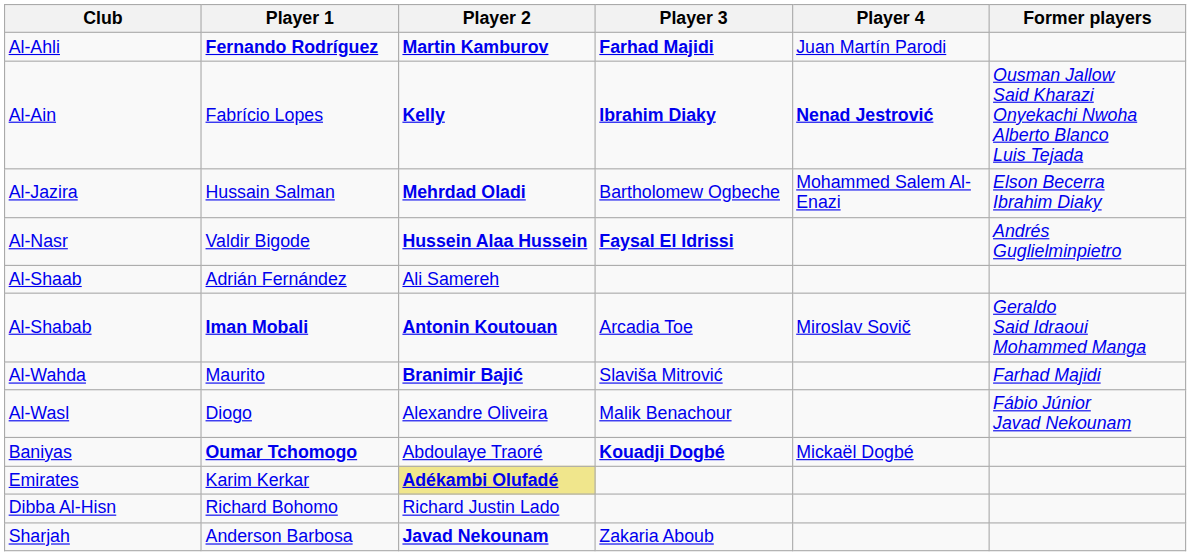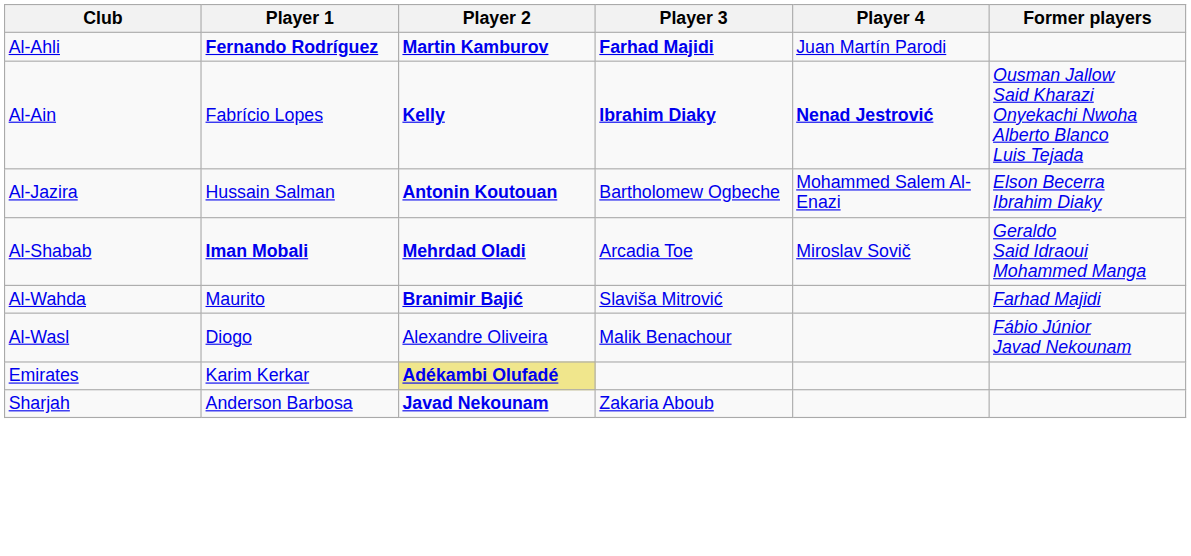Al-Jazira | Player 2: Mehrdad Oladi -> Antonin Koutouan
- row: Al-Nasr | Valdir Bigode | Hussein Alaa Hussein | Faysal El Idrissi | Andrés Guglielminpietro
- row: Al-Shaab | Adrián Fernández | Ali Samereh
Al-Shabab | Player 2: Antonin Koutouan -> Mehrdad Oladi
- row: Baniyas | Oumar Tchomogo | Abdoulaye Traoré | Kouadji Dogbé | Mickaël Dogbé
- row: Dibba Al-Hisn | Richard Bohomo | Richard Justin Lado
